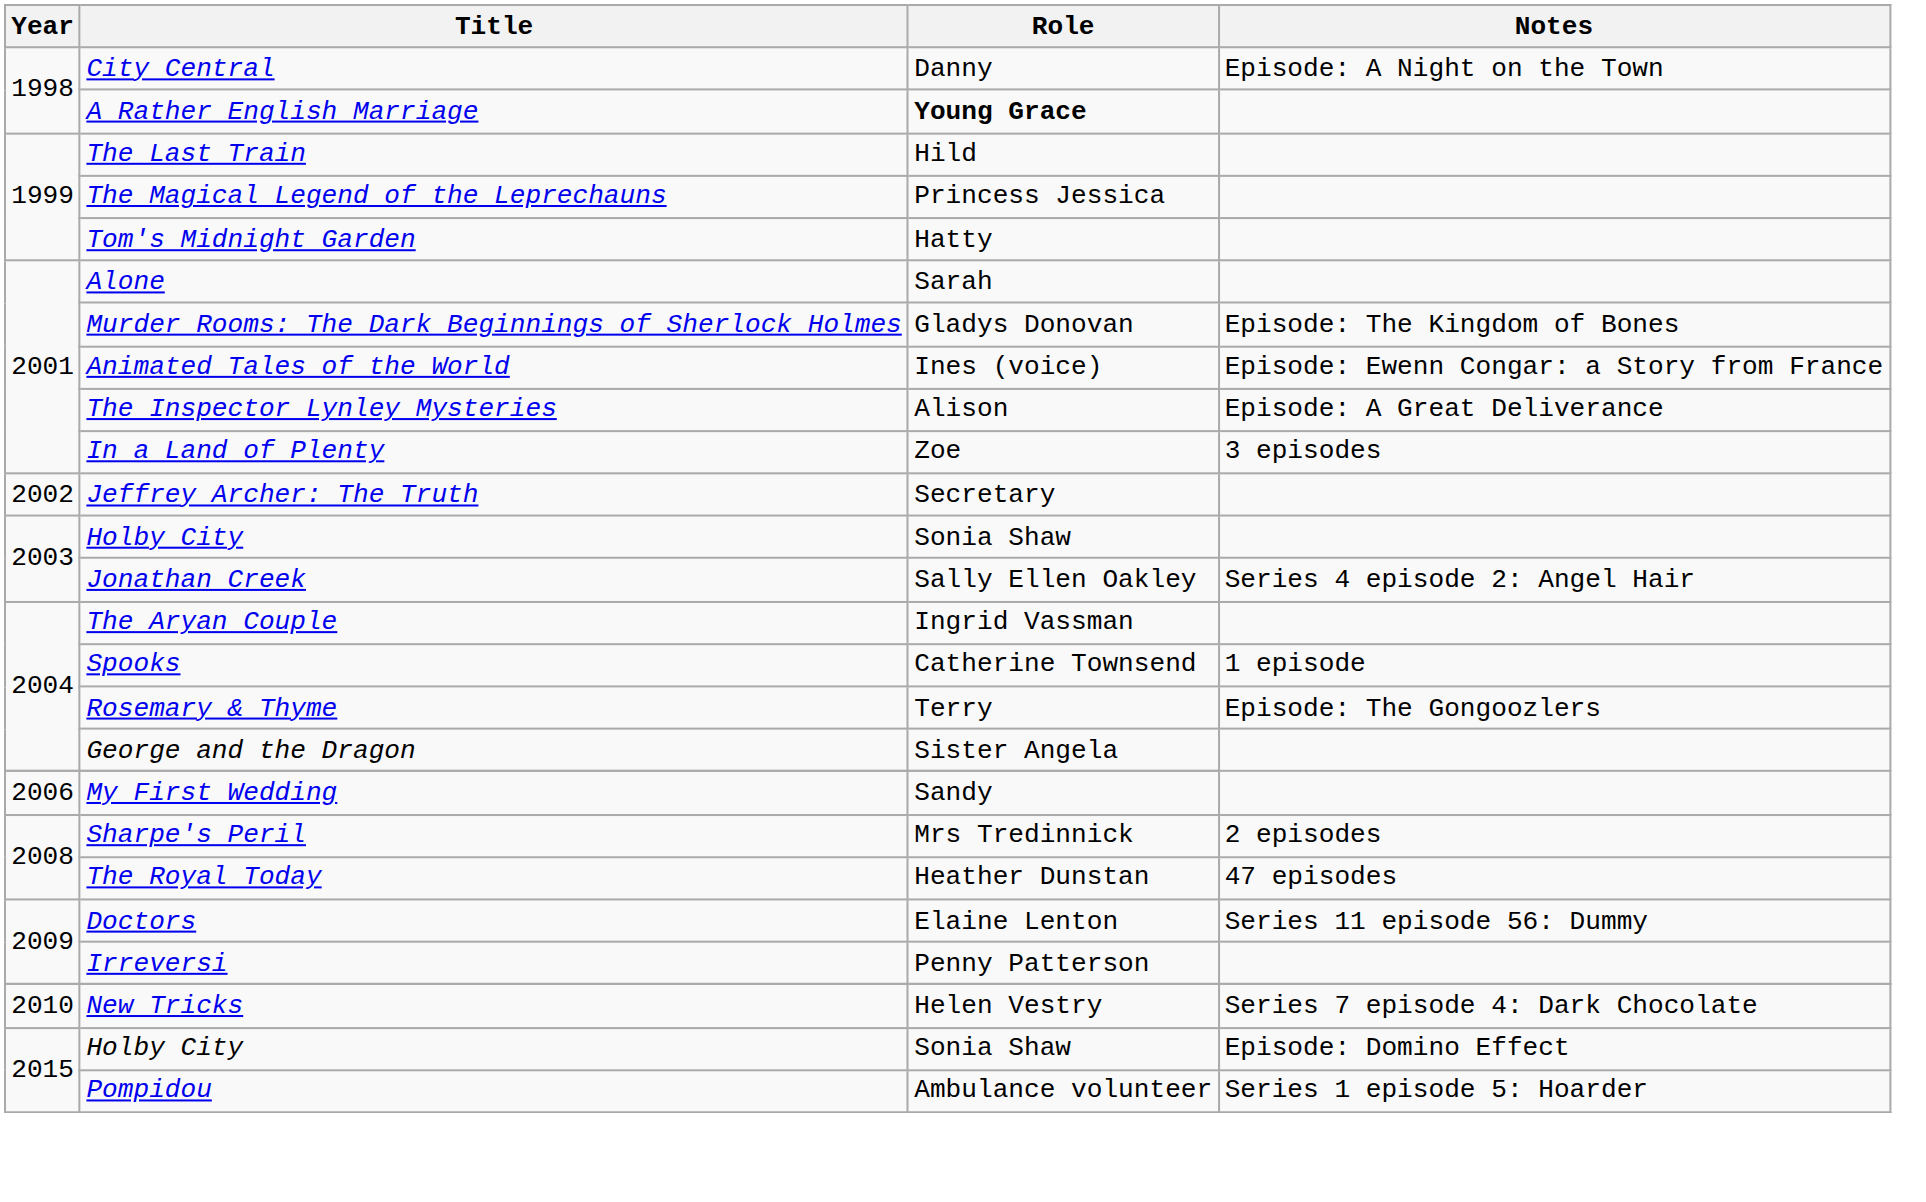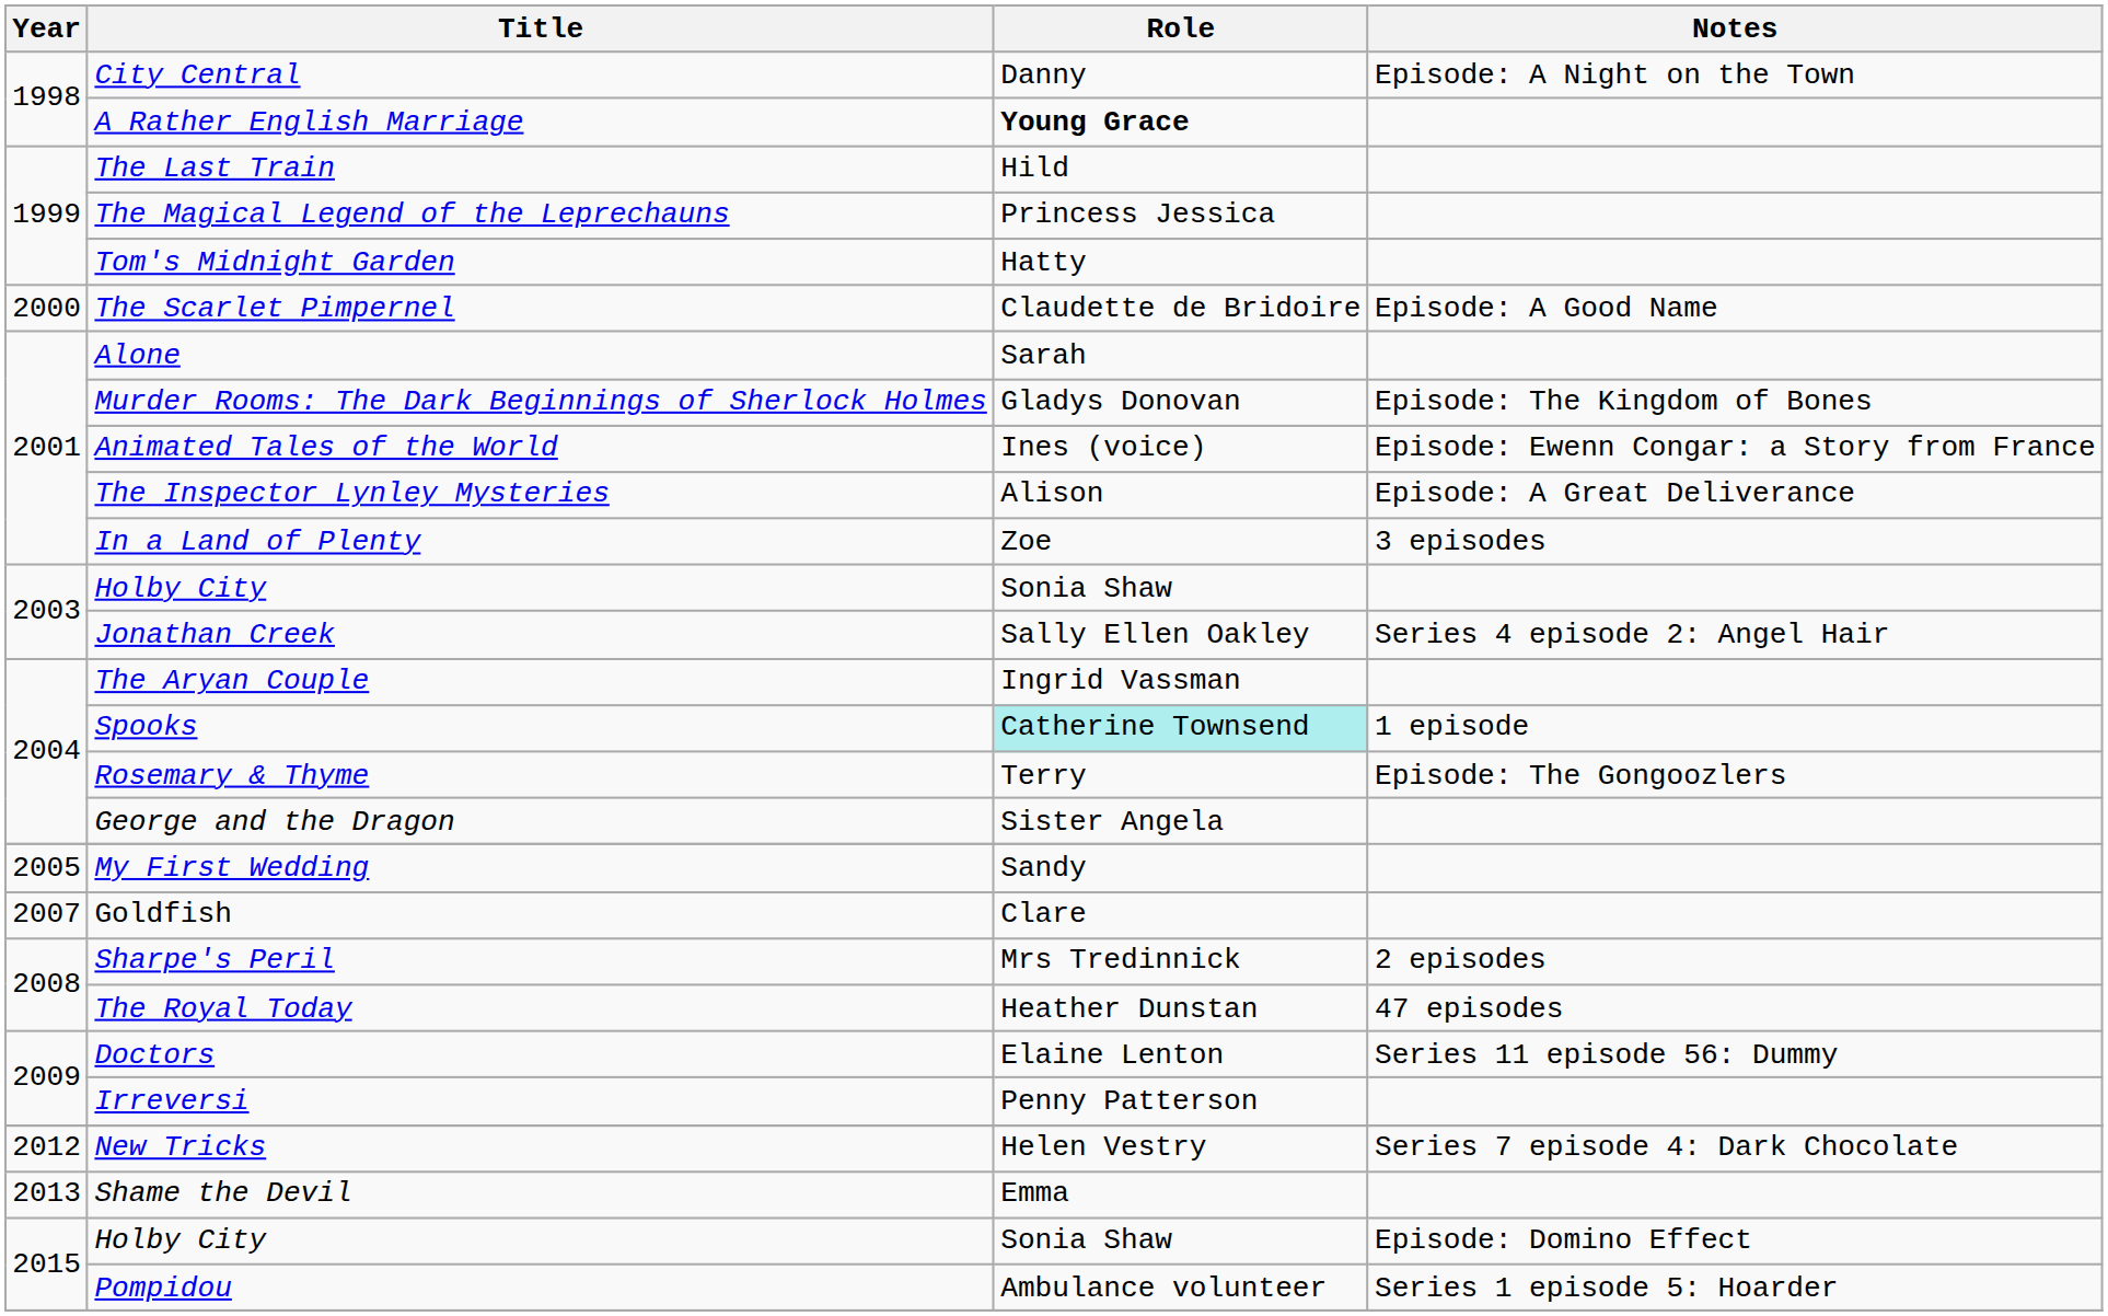+ row: 2000 | The Scarlet Pimpernel | Claudette de Bridoire | Episode: A Good Name
- row: 2002 | Jeffrey Archer: The Truth | Secretary
Spooks | Role: no background -> paleturquoise background
My First Wedding | Year: 2006 -> 2005
+ row: 2007 | Goldfish | Clare
New Tricks | Year: 2010 -> 2012
+ row: 2013 | Shame the Devil | Emma
